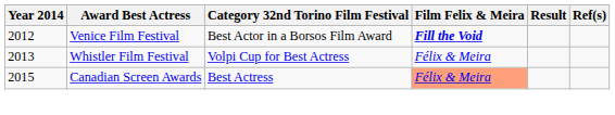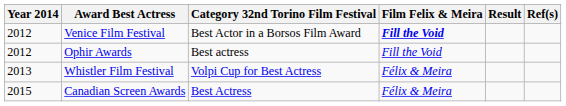+ row: 2012 | Ophir Awards | Best actress | Fill the Void
Canadian Screen Awards | Film Felix & Meira: lightsalmon background -> no background
